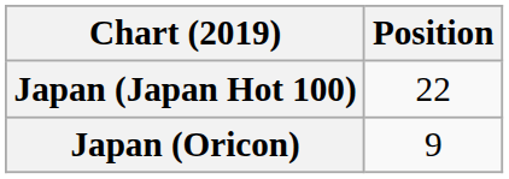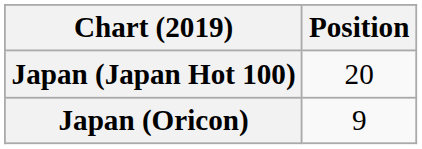Japan (Japan Hot 100) | Position: 22 -> 20
